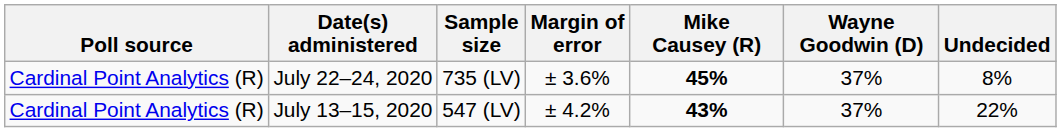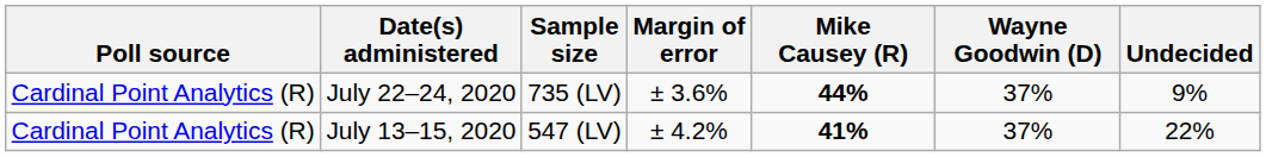July 22–24, 2020 | Mike Causey (R): 45% -> 44%
July 22–24, 2020 | Undecided: 8% -> 9%
July 13–15, 2020 | Mike Causey (R): 43% -> 41%
